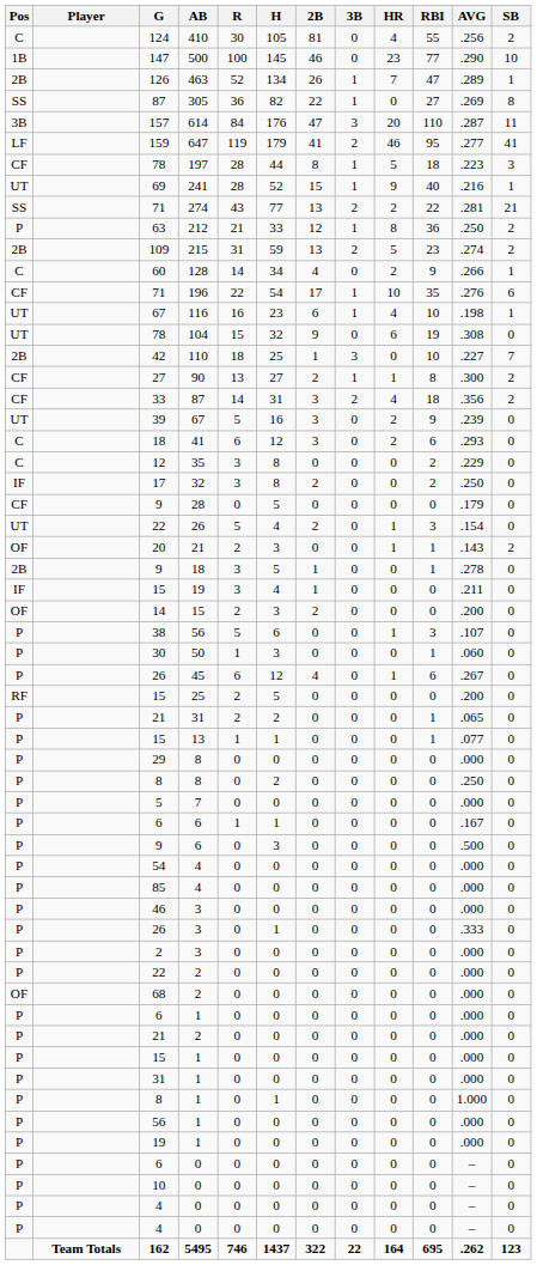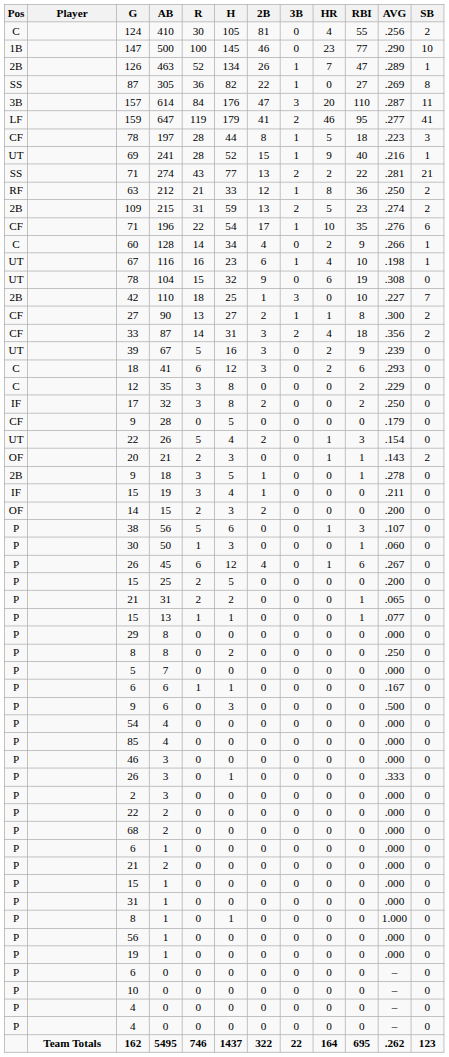63 | Pos: P -> RF
rows swapped: 71 / 196 <-> 60
15 / 25 | Pos: RF -> P
68 | Pos: OF -> P
